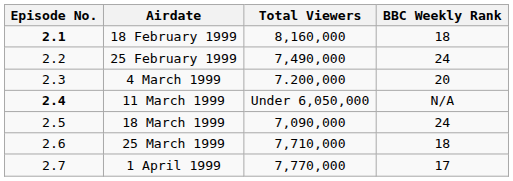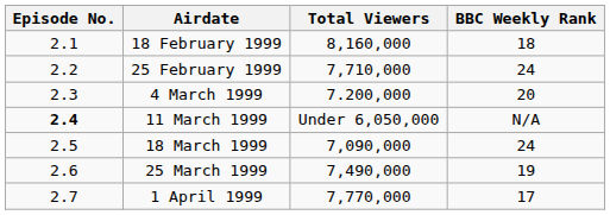18 February 1999 | Episode No.: bold -> normal
25 February 1999 | Total Viewers: 7,490,000 -> 7,710,000
25 March 1999 | Total Viewers: 7,710,000 -> 7,490,000
25 March 1999 | BBC Weekly Rank: 18 -> 19
